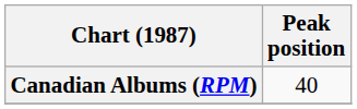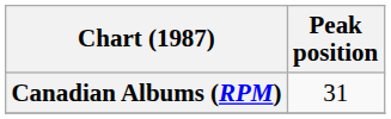Canadian Albums (RPM) | Peak position: 40 -> 31
